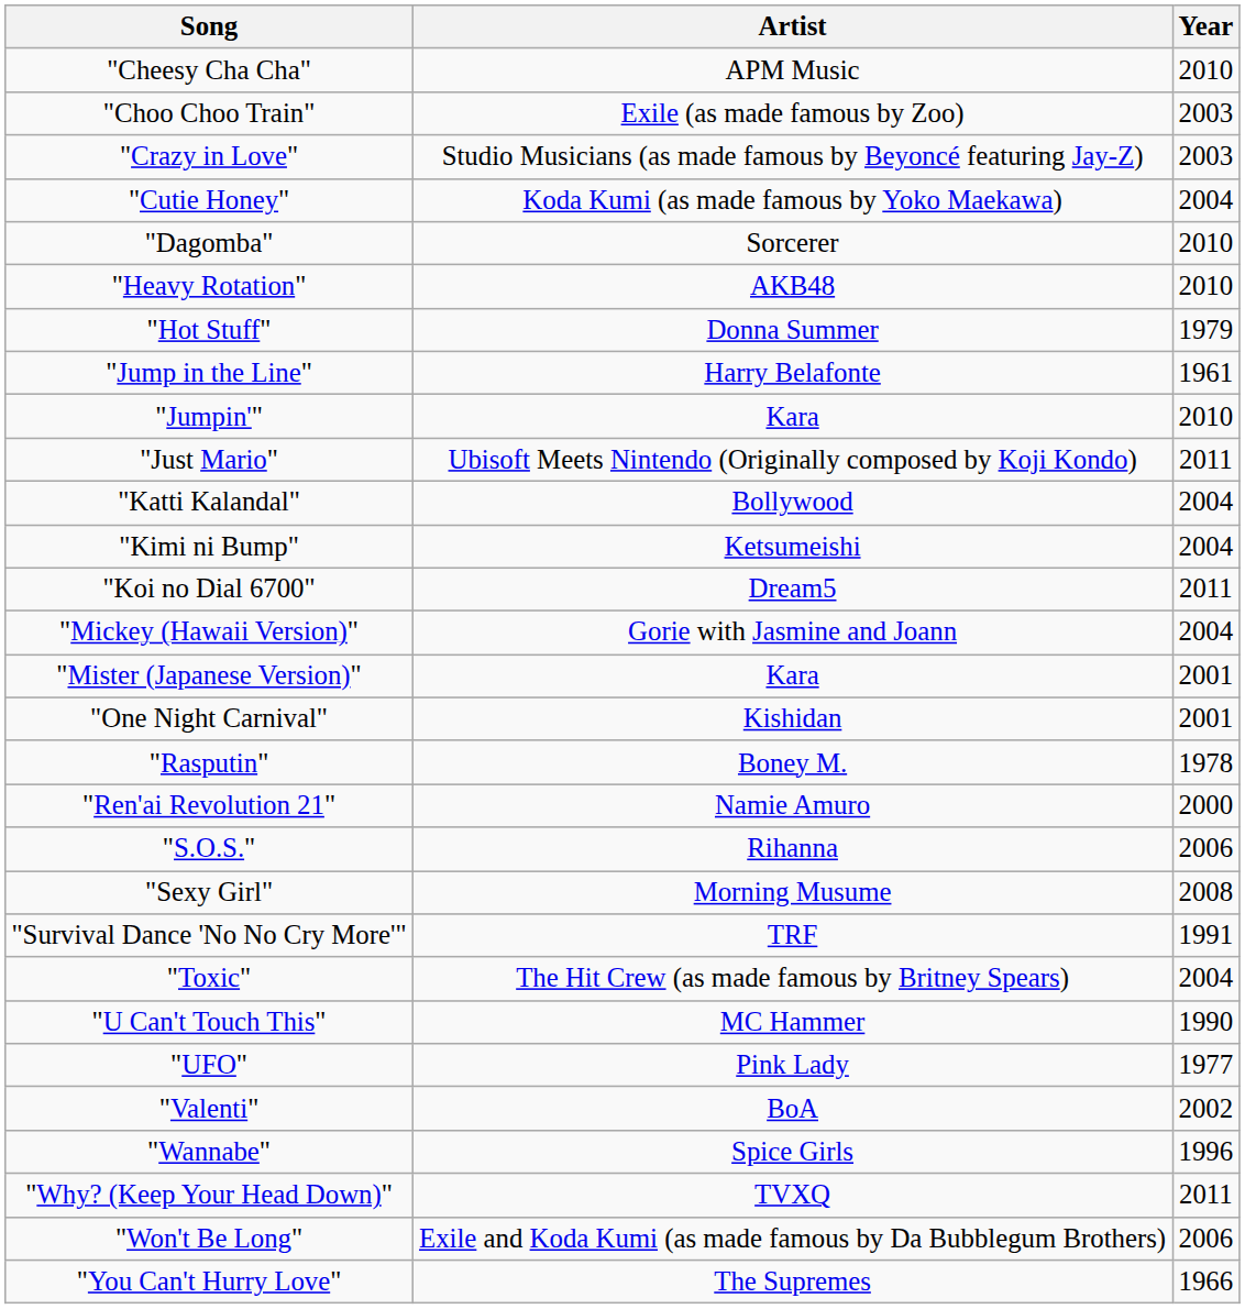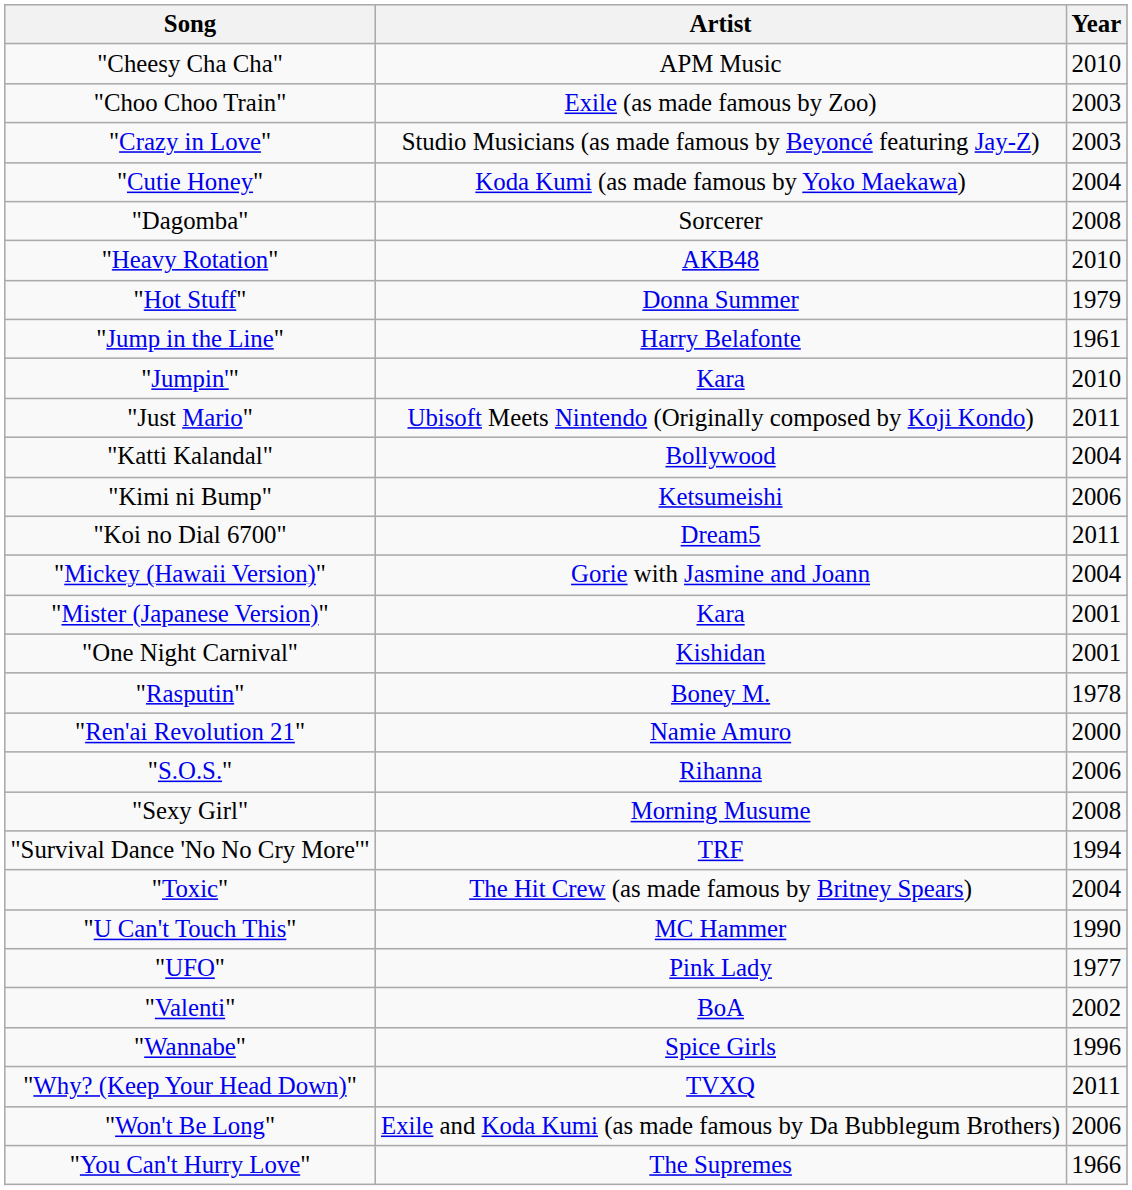"Dagomba" | Year: 2010 -> 2008
"Kimi ni Bump" | Year: 2004 -> 2006
"Survival Dance 'No No Cry More'" | Year: 1991 -> 1994
